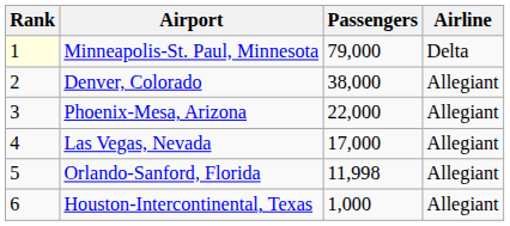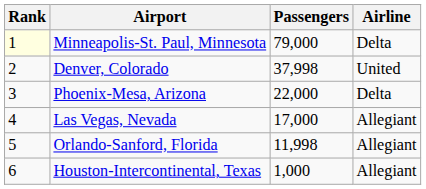Denver, Colorado | Passengers: 38,000 -> 37,998
Denver, Colorado | Airline: Allegiant -> United
Phoenix-Mesa, Arizona | Airline: Allegiant -> Delta
